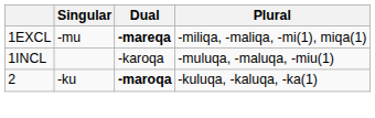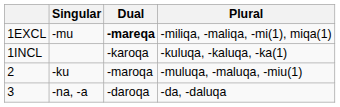1INCL | Plural: -muluqa, -maluqa, -miu(1) -> -kuluqa, -kaluqa, -ka(1)
2 | Dual: bold -> normal
2 | Plural: -kuluqa, -kaluqa, -ka(1) -> -muluqa, -maluqa, -miu(1)
+ row: 3 | -na, -a | -daroqa | -da, -daluqa
